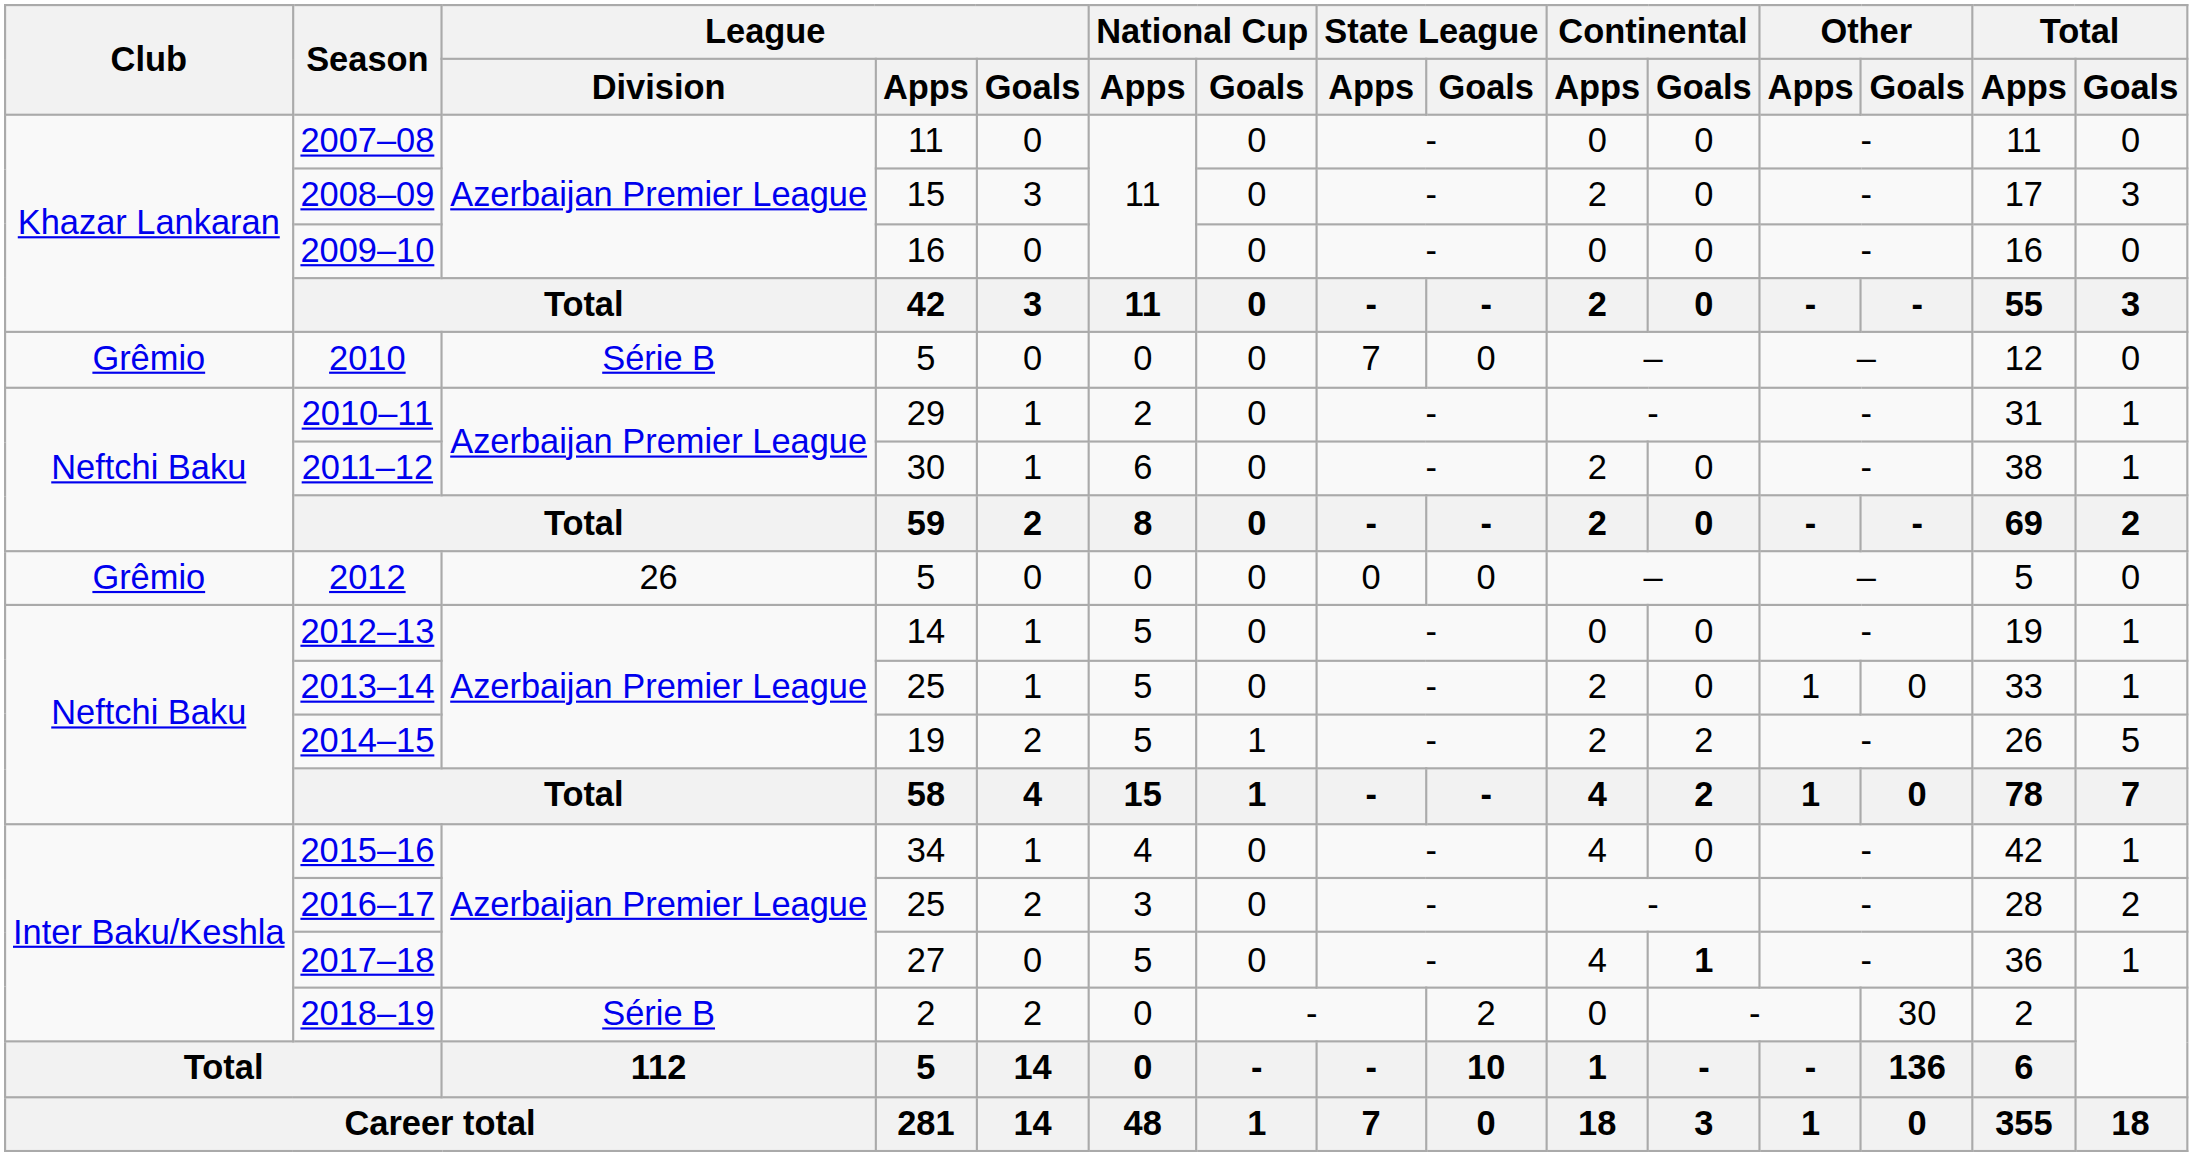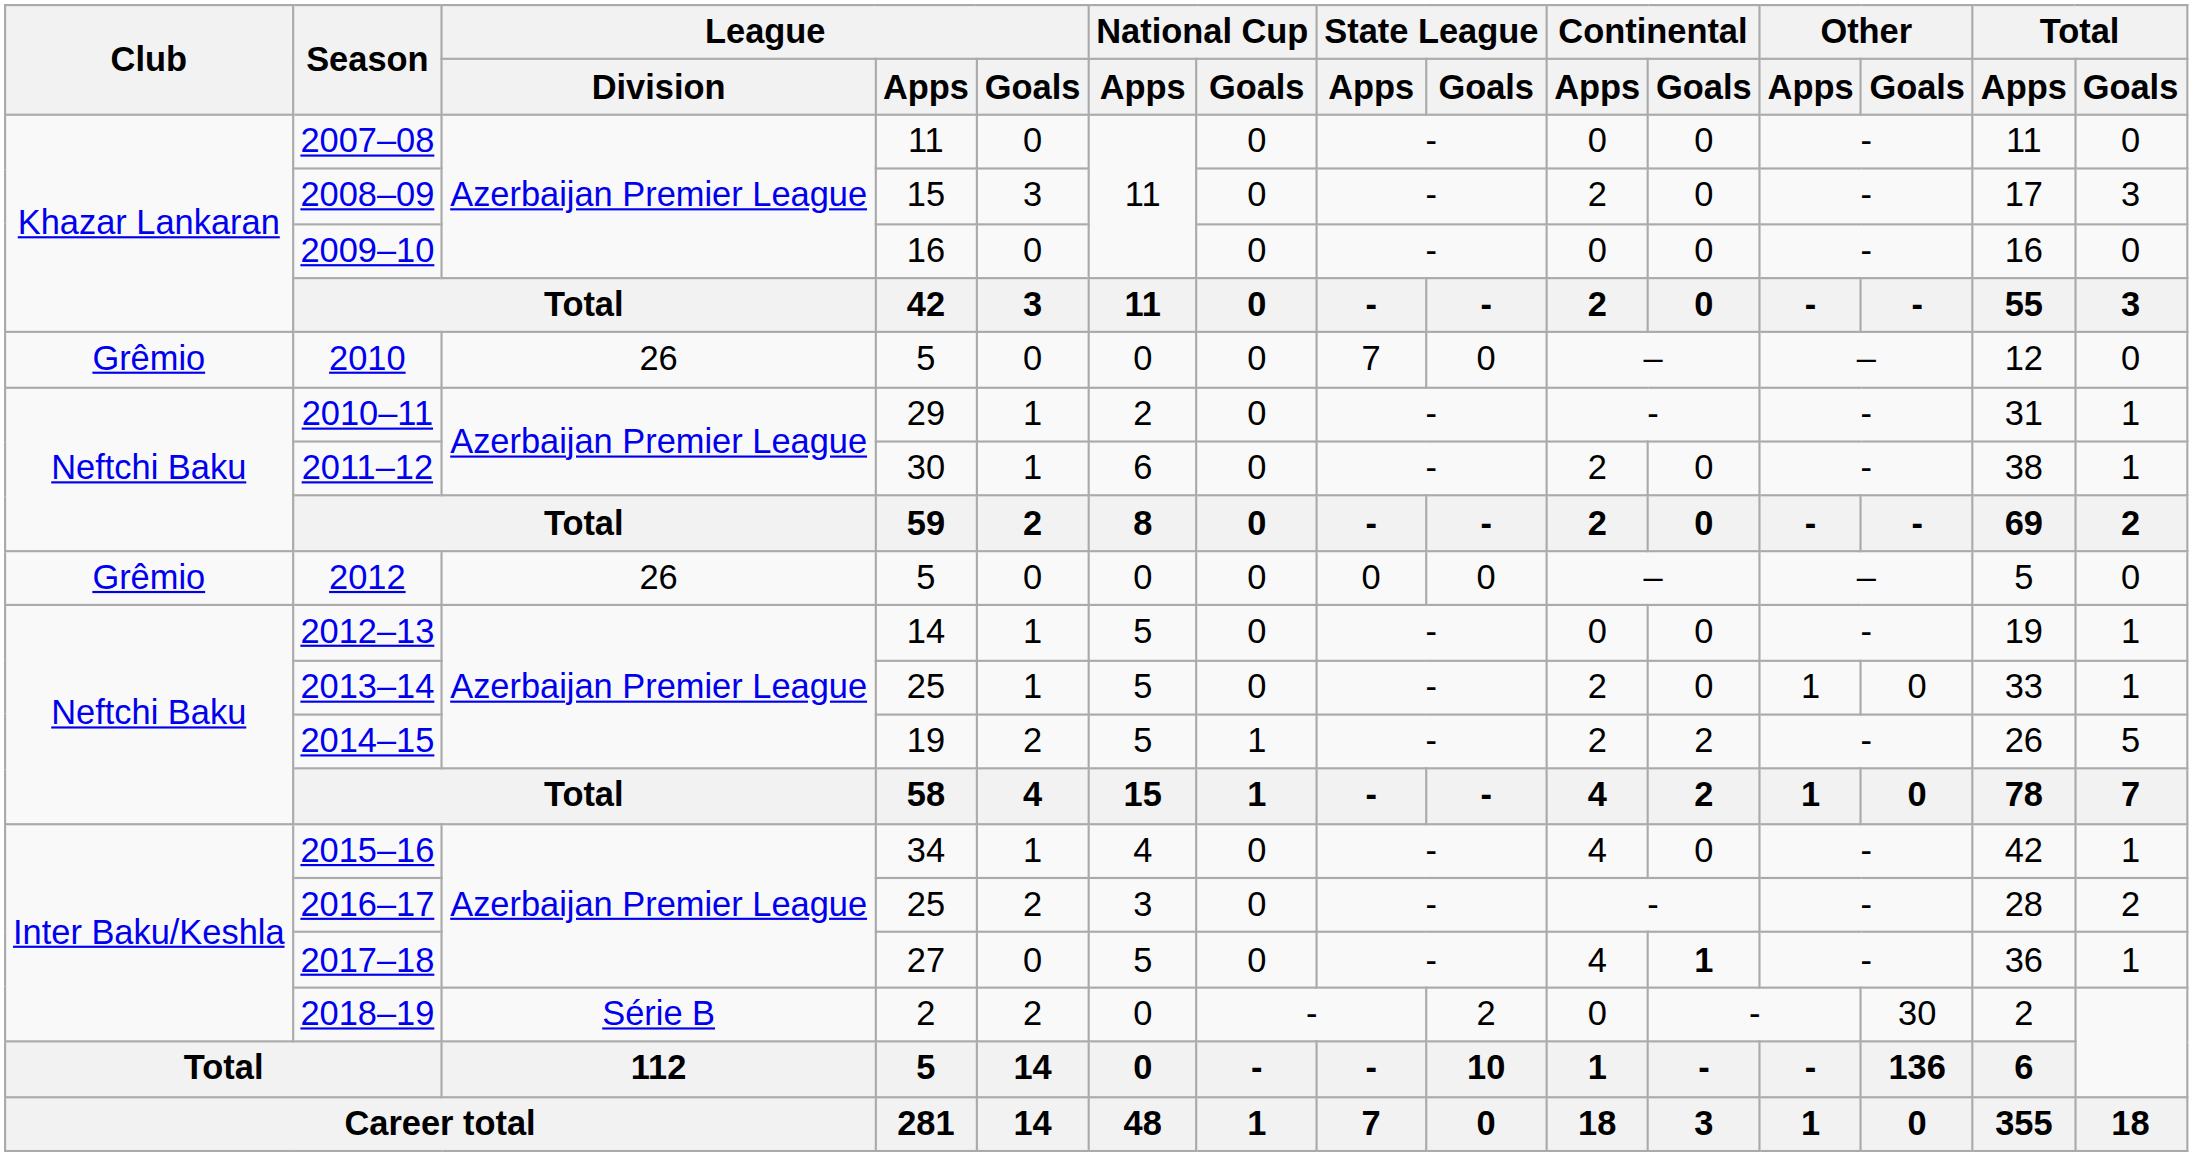2010 | League / Division: Série B -> 26
